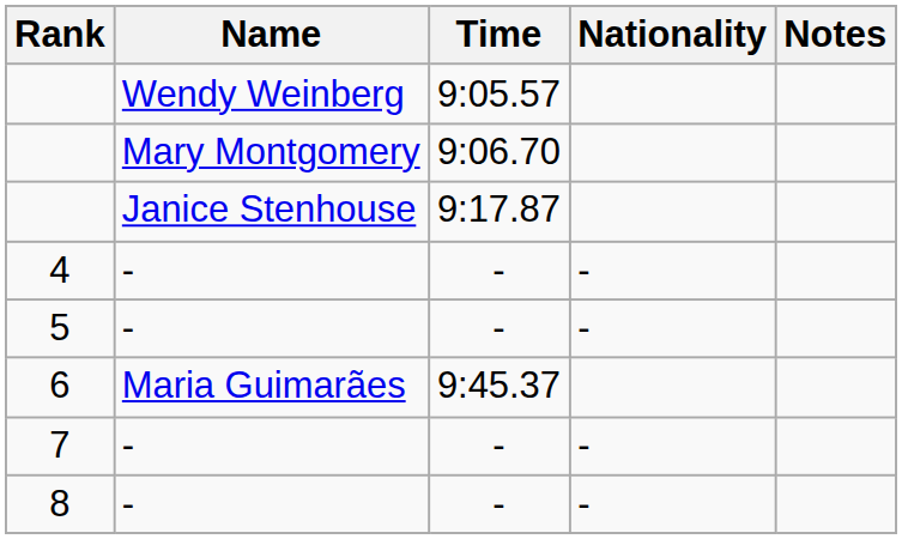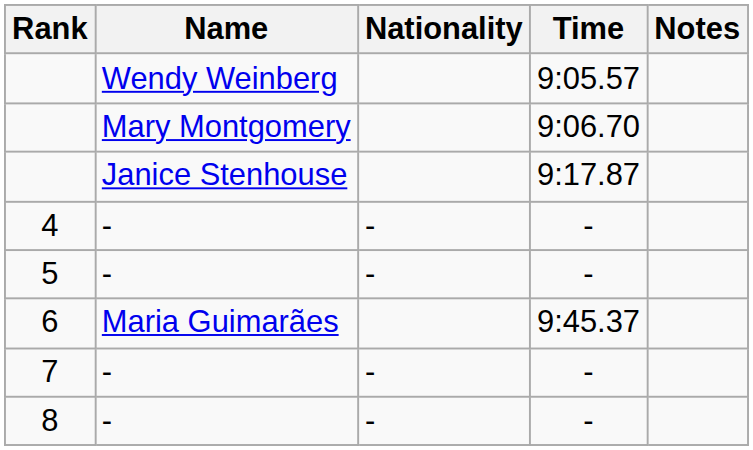columns swapped: Nationality <-> Time
